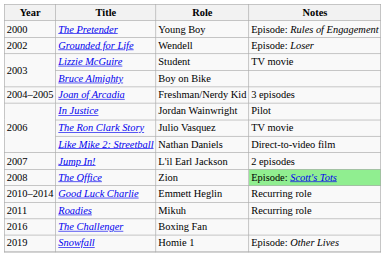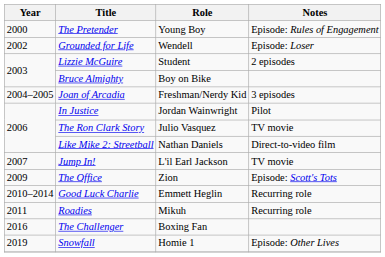Lizzie McGuire | Notes: TV movie -> 2 episodes
Jump In! | Notes: 2 episodes -> TV movie
The Office | Year: 2008 -> 2009
The Office | Notes: lightgreen background -> no background
